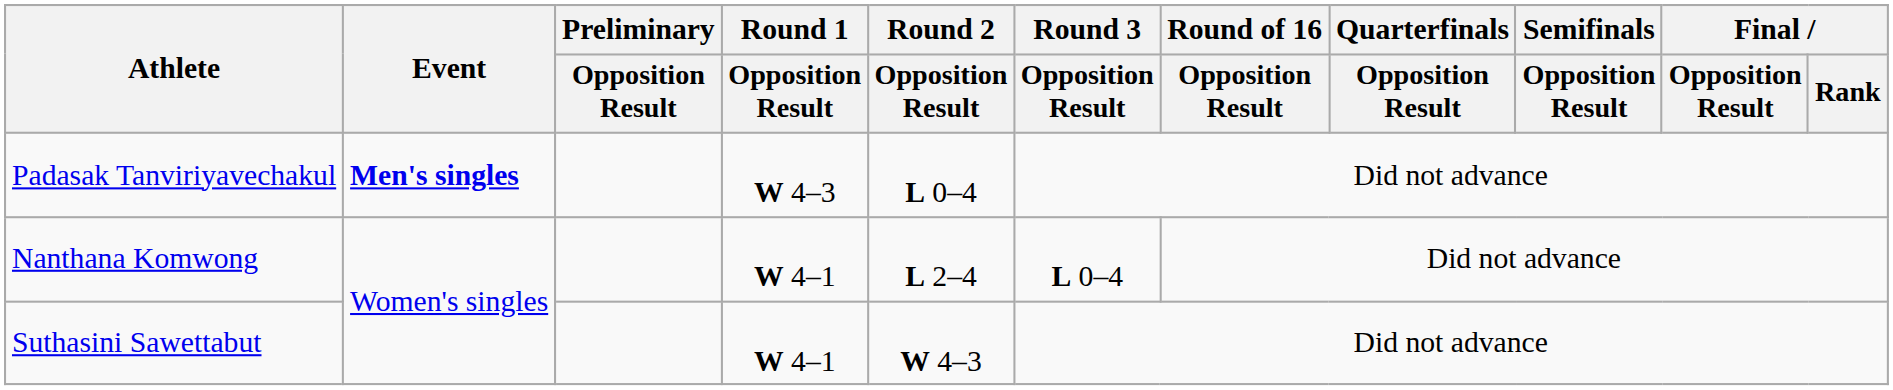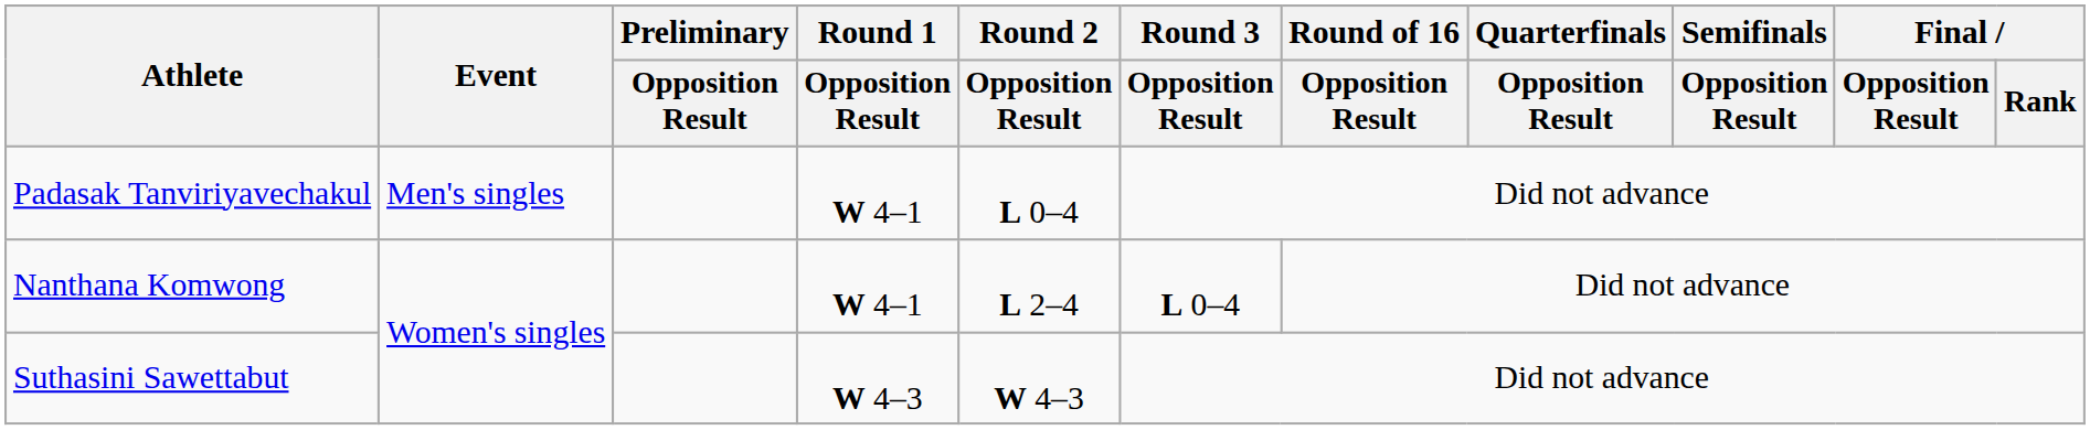Padasak Tanviriyavechakul | Event: bold -> normal
Padasak Tanviriyavechakul | Round 1 / Opposition Result: W 4–3 -> W 4–1
Suthasini Sawettabut | Round 1 / Opposition Result: W 4–1 -> W 4–3
